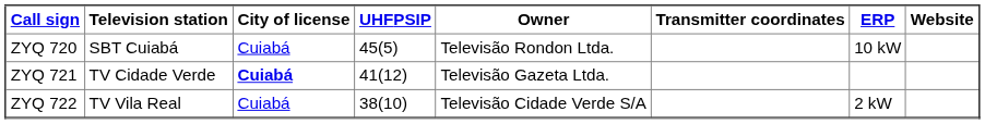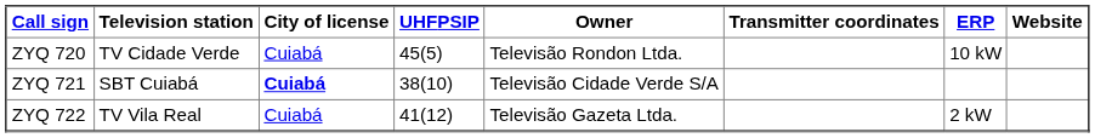ZYQ 720 | Television station: SBT Cuiabá -> TV Cidade Verde
ZYQ 721 | Television station: TV Cidade Verde -> SBT Cuiabá
ZYQ 721 | UHFPSIP: 41(12) -> 38(10)
ZYQ 721 | Owner: Televisão Gazeta Ltda. -> Televisão Cidade Verde S/A
ZYQ 722 | UHFPSIP: 38(10) -> 41(12)
ZYQ 722 | Owner: Televisão Cidade Verde S/A -> Televisão Gazeta Ltda.
